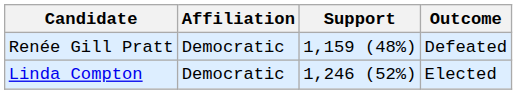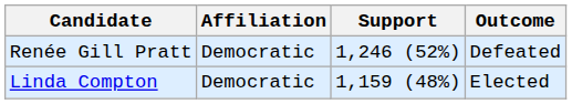Renée Gill Pratt | Support: 1,159 (48%) -> 1,246 (52%)
Linda Compton | Support: 1,246 (52%) -> 1,159 (48%)
